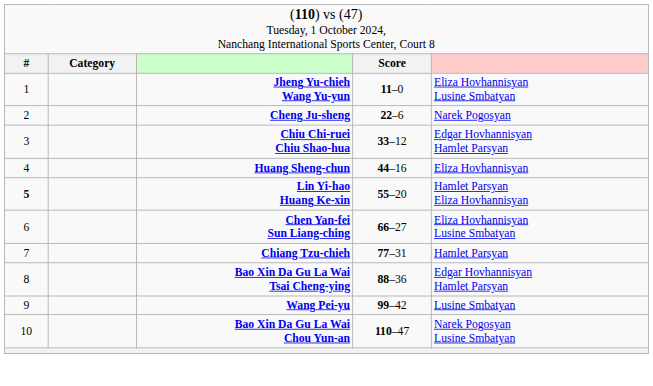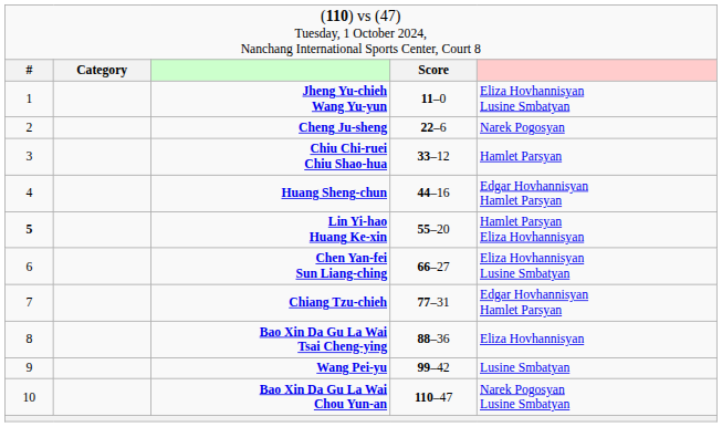Chiu Chi-ruei Chiu Shao-hua | column 5: Edgar Hovhannisyan Hamlet Parsyan -> Hamlet Parsyan
Huang Sheng-chun | column 5: Eliza Hovhannisyan -> Edgar Hovhannisyan Hamlet Parsyan
Chiang Tzu-chieh | column 5: Hamlet Parsyan -> Edgar Hovhannisyan Hamlet Parsyan
Bao Xin Da Gu La Wai Tsai Cheng-ying | column 5: Edgar Hovhannisyan Hamlet Parsyan -> Eliza Hovhannisyan
